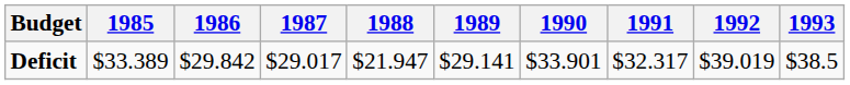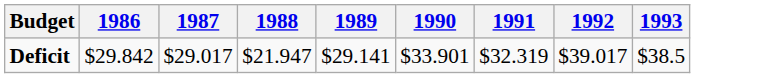- column: 1985 | $33.389
Deficit | 1991: $32.317 -> $32.319
Deficit | 1992: $39.019 -> $39.017
